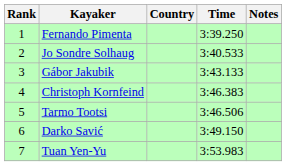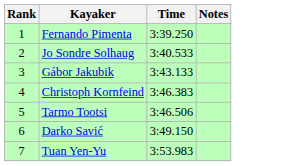- column: Country
